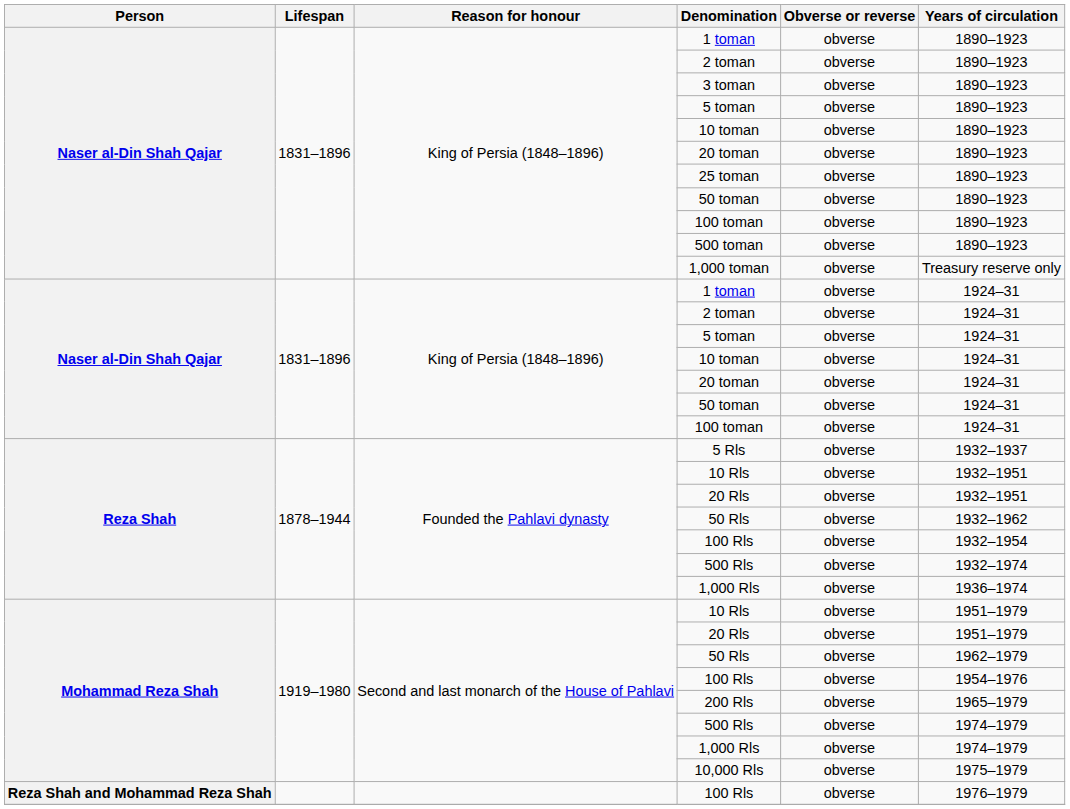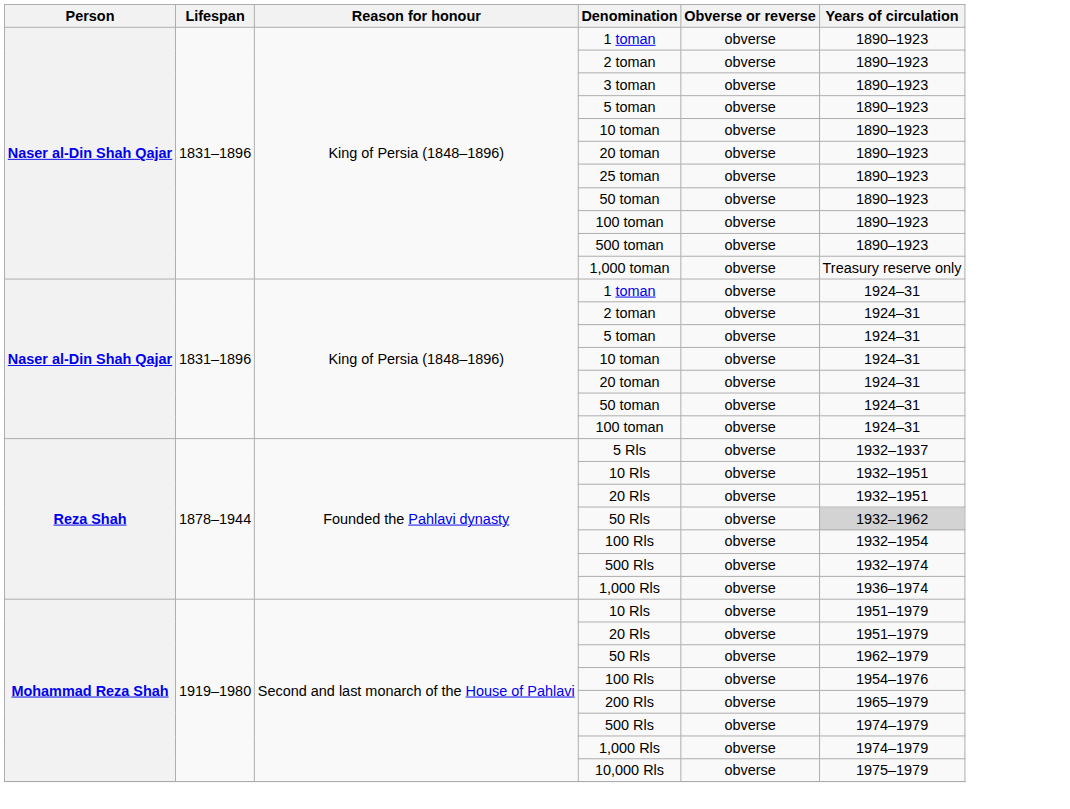Reza Shah / 50 Rls | Years of circulation: no background -> lightgrey background
- row: Reza Shah and Mohammad Reza Shah | 100 Rls | obverse | 1976–1979
